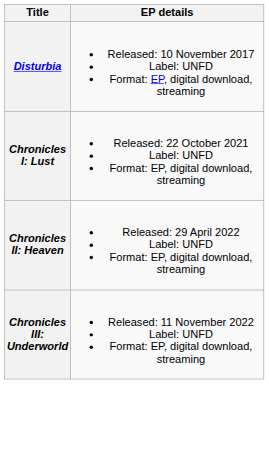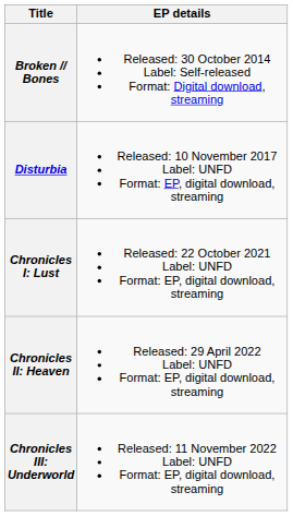+ row: Broken // Bones | Released: 30 October 2014 Label: Self-released Format: Digital download, streaming
